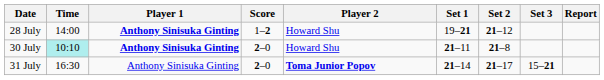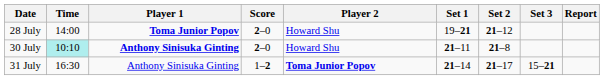28 July | Player 1: Anthony Sinisuka Ginting -> Toma Junior Popov
28 July | Score: 1–2 -> 2–0
31 July | Score: 2–0 -> 1–2
